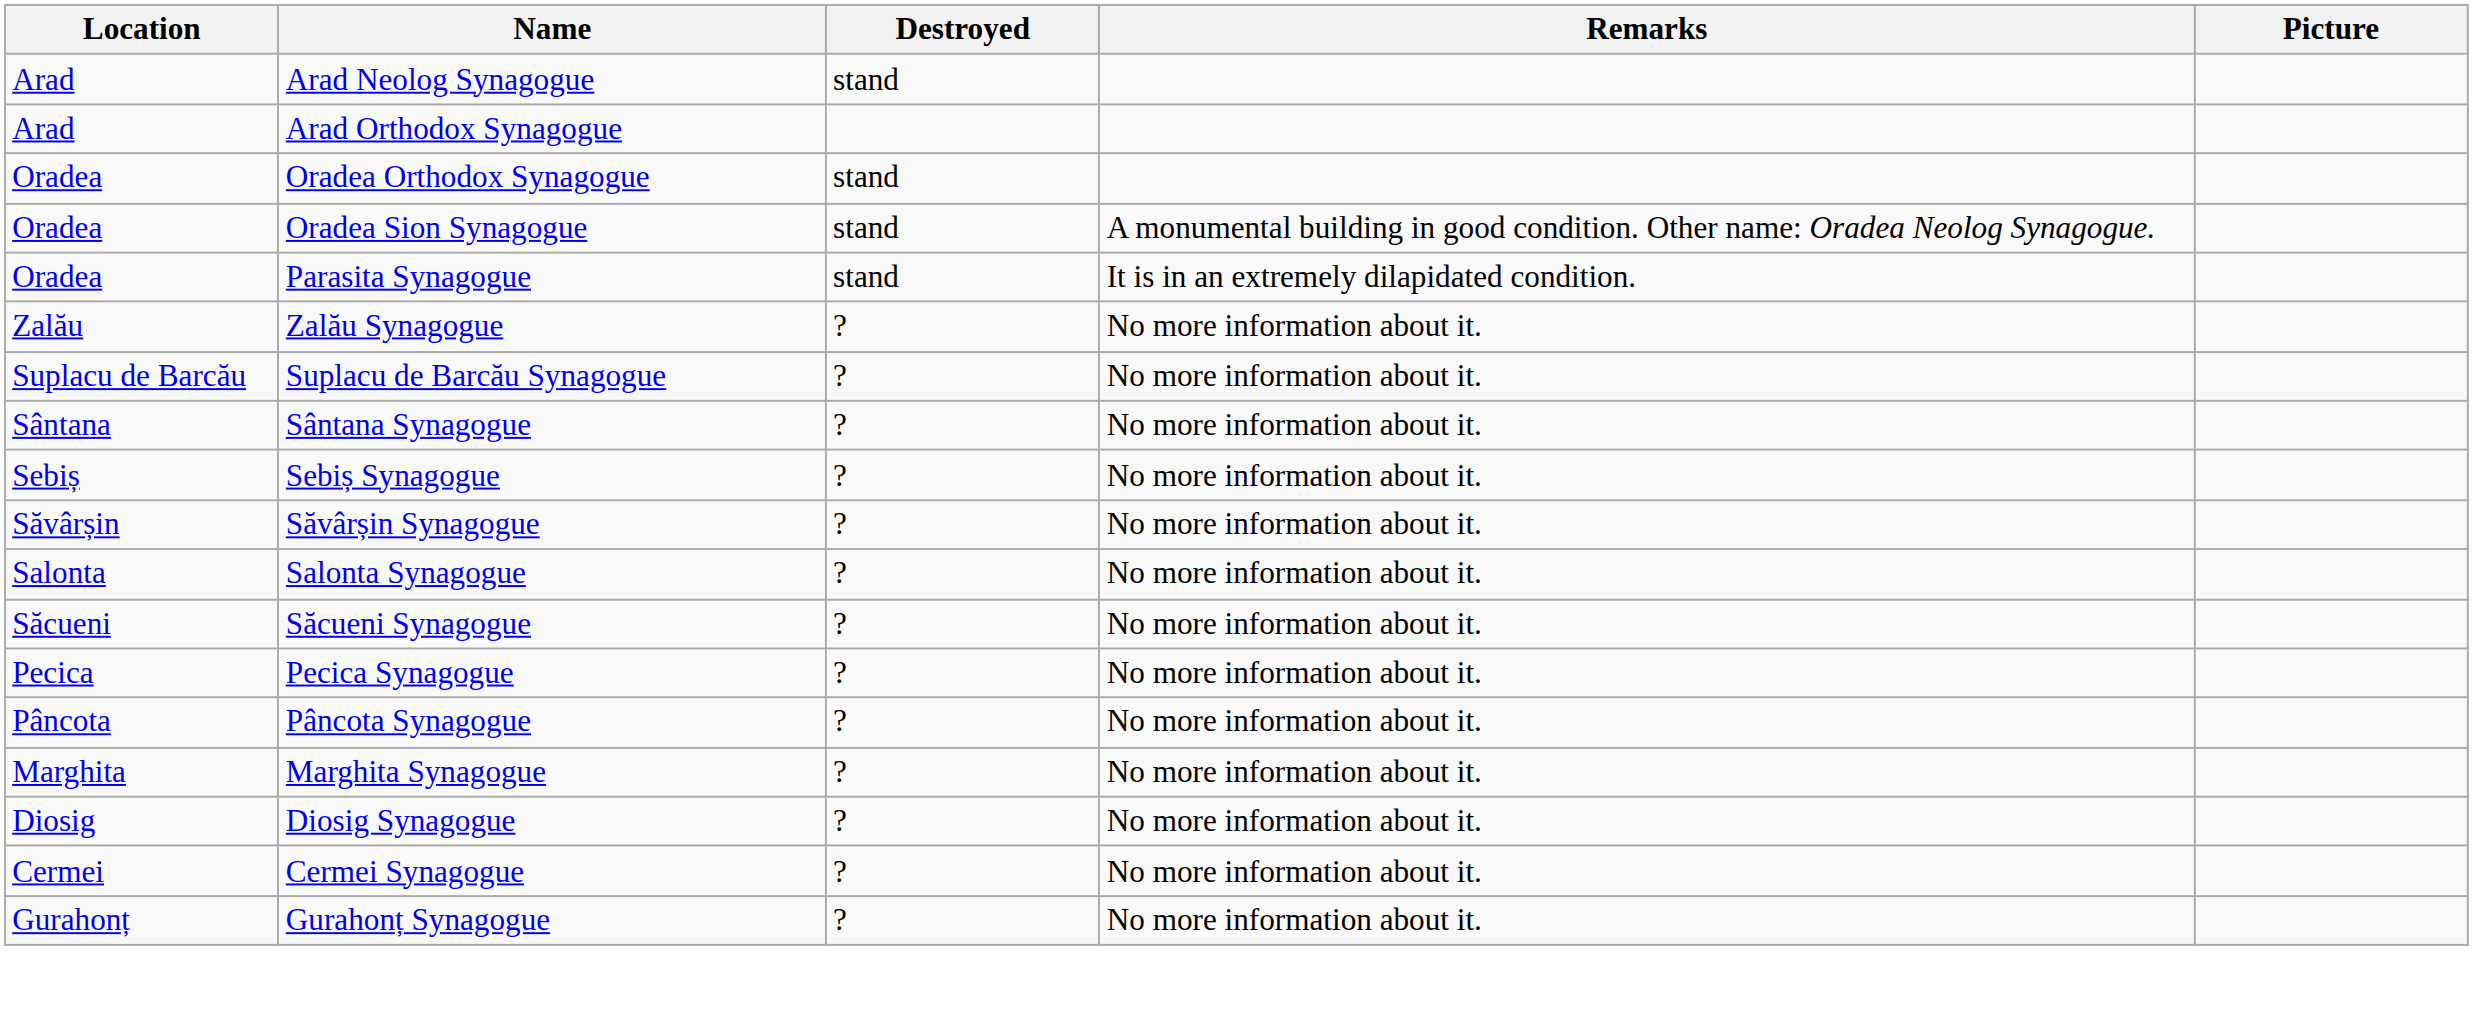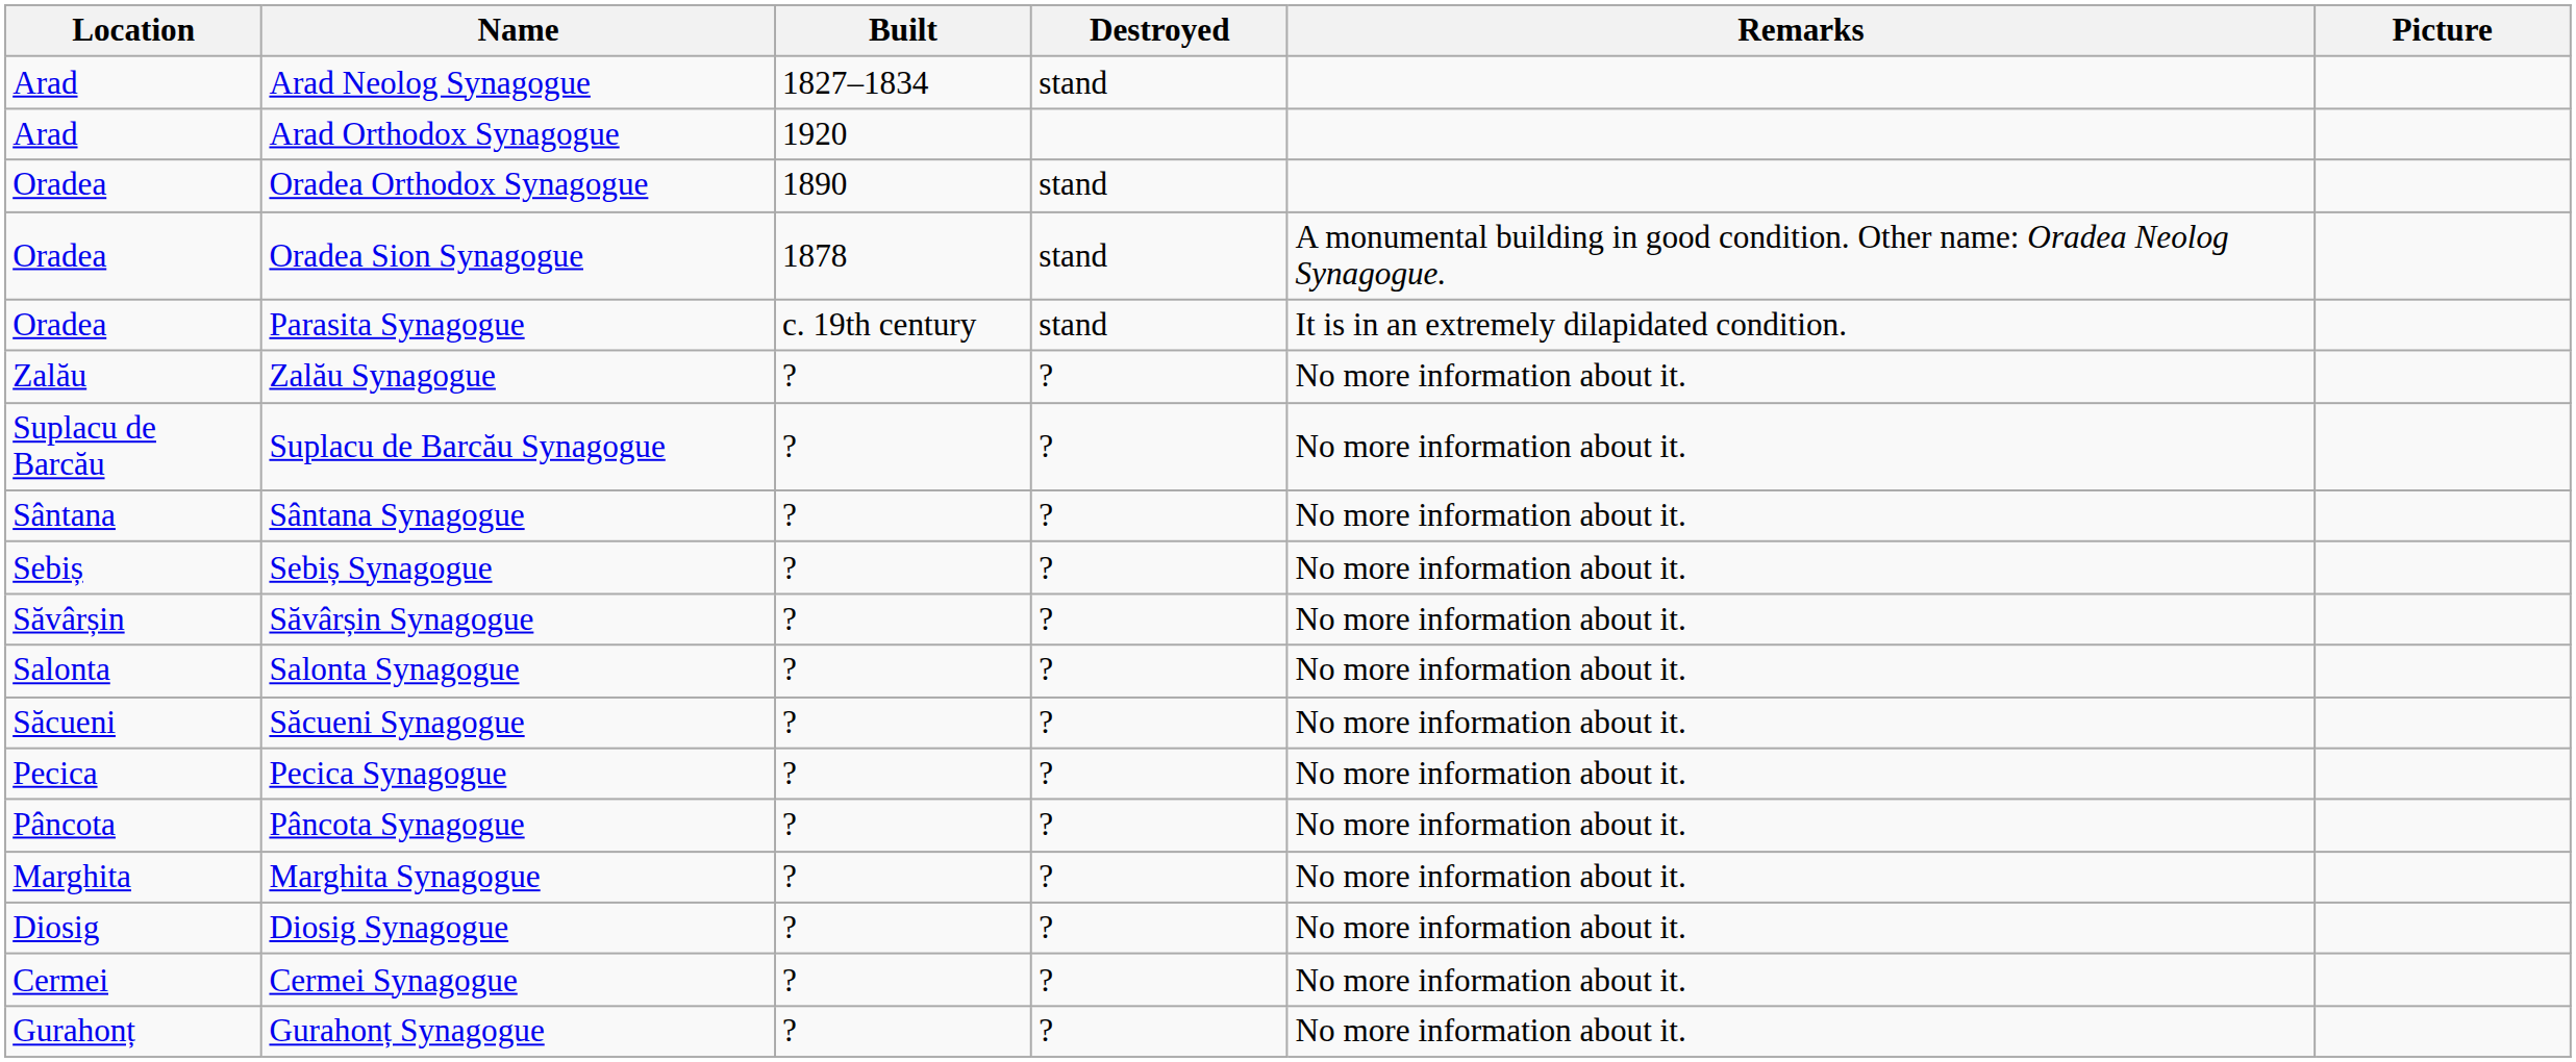+ column: Built | 1827–1834 | 1920 | 1890 | 1878 | c. 19th century | ? | ? | ? | ? | ? | ? | ? | ? | ? | ? | ? | ? | ?
